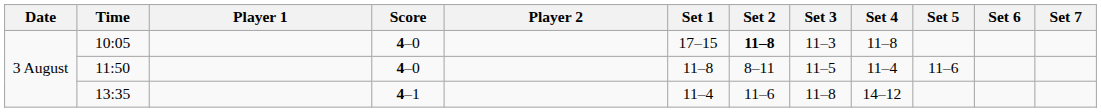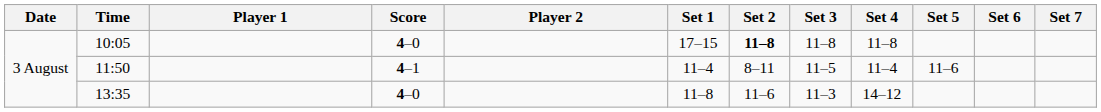10:05 | Set 3: 11–3 -> 11–8
11:50 | Score: 4–0 -> 4–1
11:50 | Set 1: 11–8 -> 11–4
13:35 | Score: 4–1 -> 4–0
13:35 | Set 1: 11–4 -> 11–8
13:35 | Set 3: 11–8 -> 11–3
